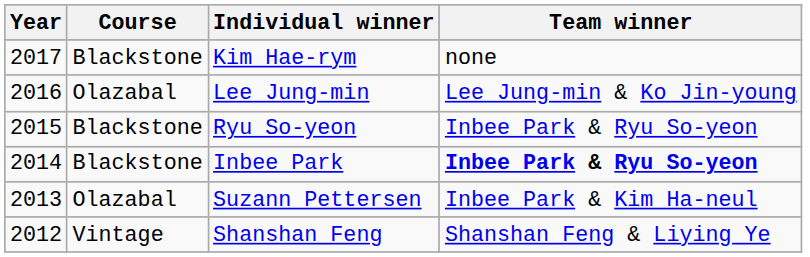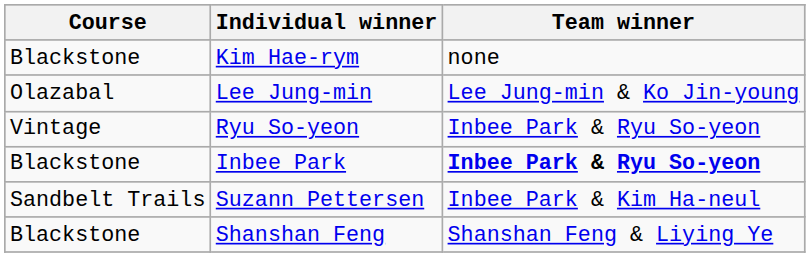- column: Year | 2017 | 2016 | 2015 | 2014 | 2013 | 2012
Ryu So-yeon | Course: Blackstone -> Vintage
Suzann Pettersen | Course: Olazabal -> Sandbelt Trails
Shanshan Feng | Course: Vintage -> Blackstone
